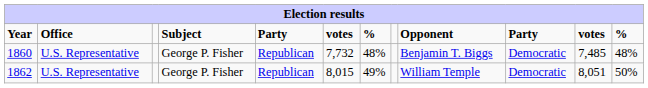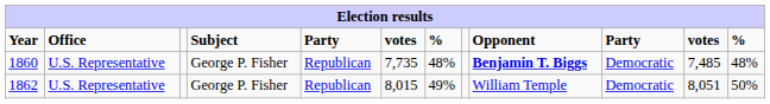1860 | column 6: 7,732 -> 7,735
1860 | Opponent: normal -> bold
